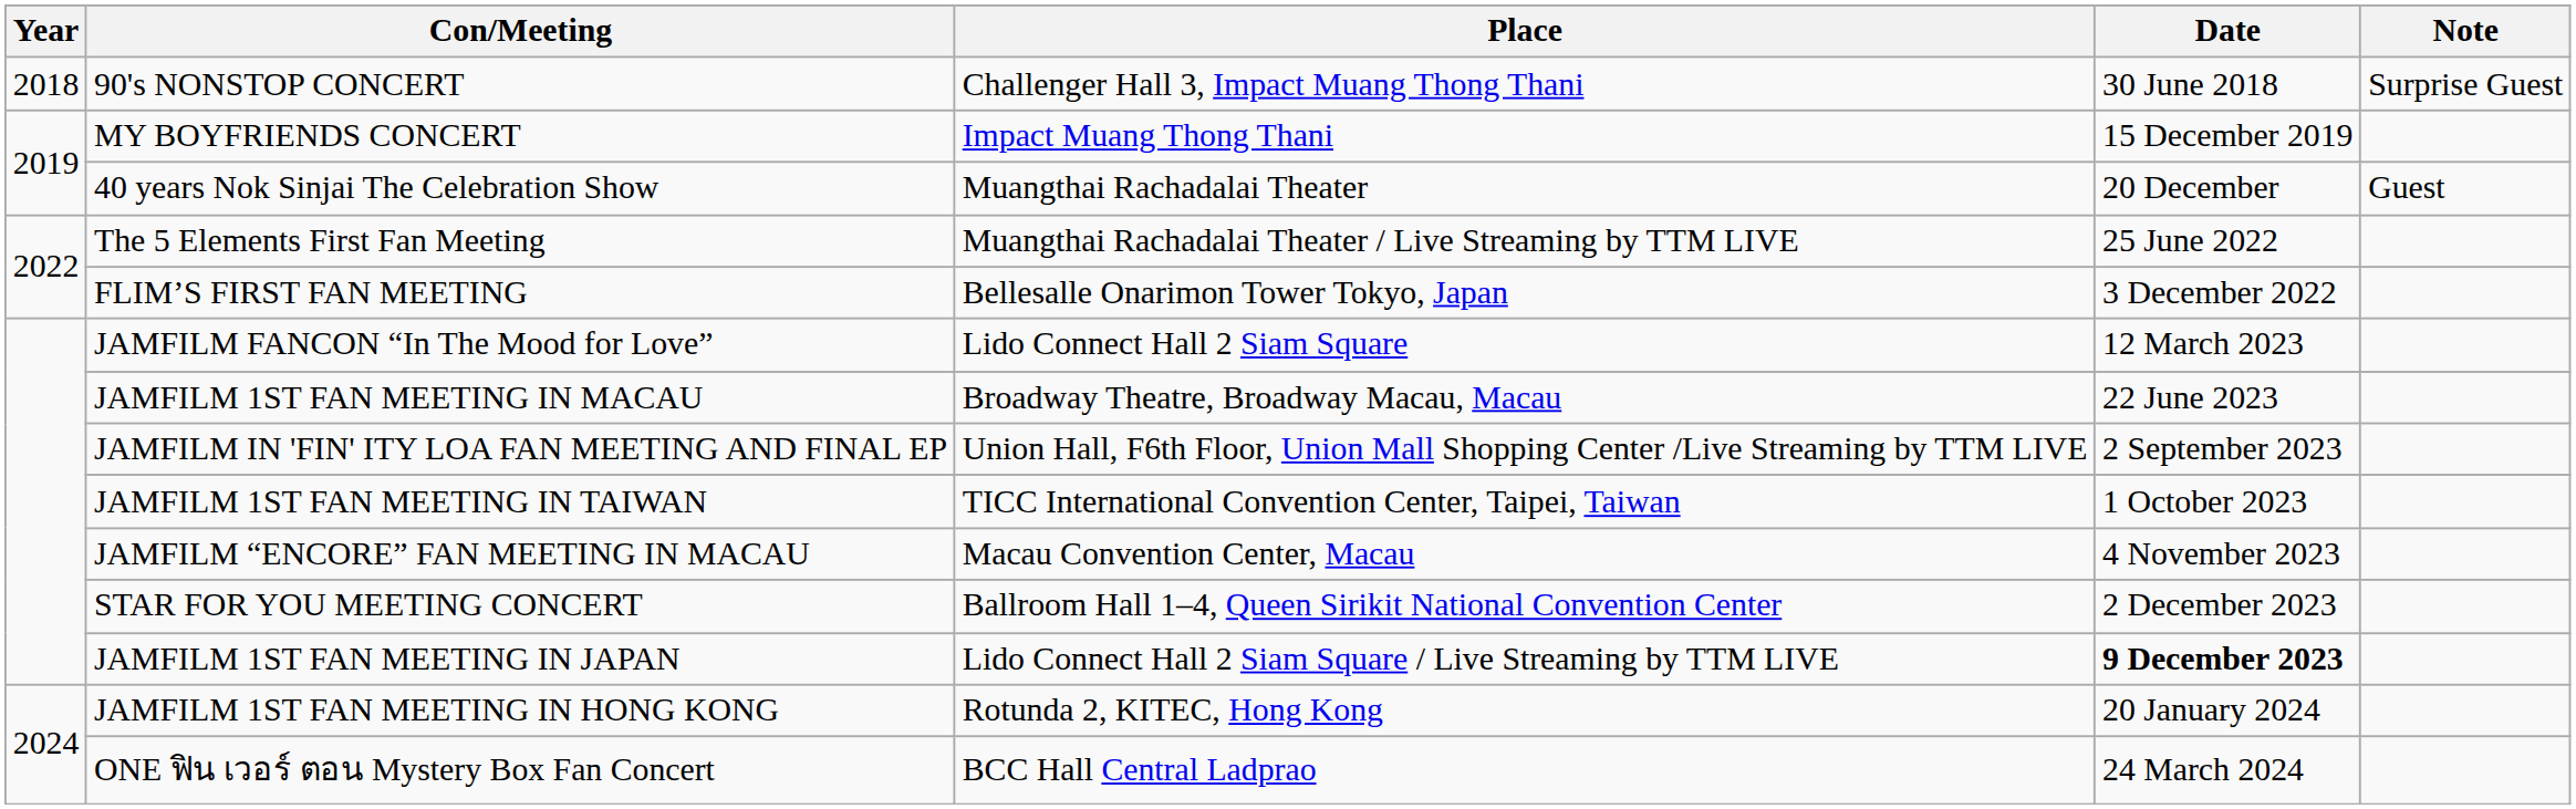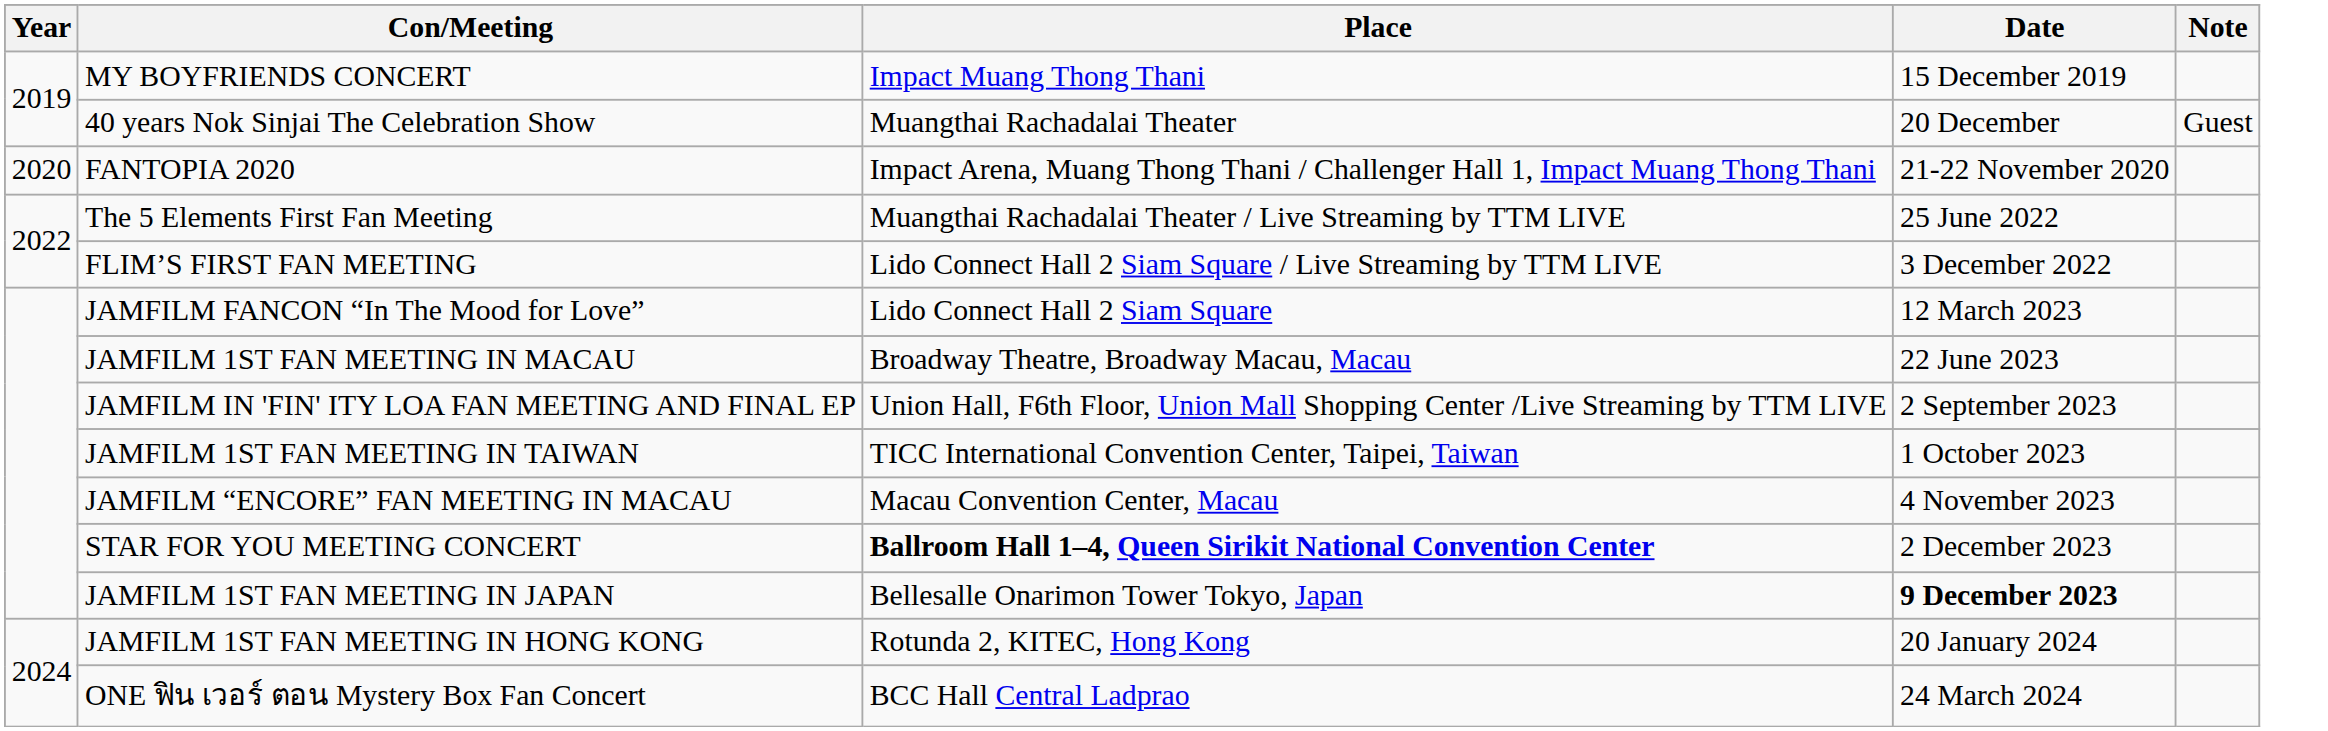- row: 2018 | 90's NONSTOP CONCERT | Challenger Hall 3, Impact Muang Thong Thani | 30 June 2018 | Surprise Guest
+ row: 2020 | FANTOPIA 2020 | Impact Arena, Muang Thong Thani / Challenger Hall 1, Impact Muang Thong Thani | 21-22 November 2020
FLIM’S FIRST FAN MEETING | Place: Bellesalle Onarimon Tower Tokyo, Japan -> Lido Connect Hall 2 Siam Square / Live Streaming by TTM LIVE
STAR FOR YOU MEETING CONCERT | Place: normal -> bold
JAMFILM 1ST FAN MEETING IN JAPAN | Place: Lido Connect Hall 2 Siam Square / Live Streaming by TTM LIVE -> Bellesalle Onarimon Tower Tokyo, Japan
